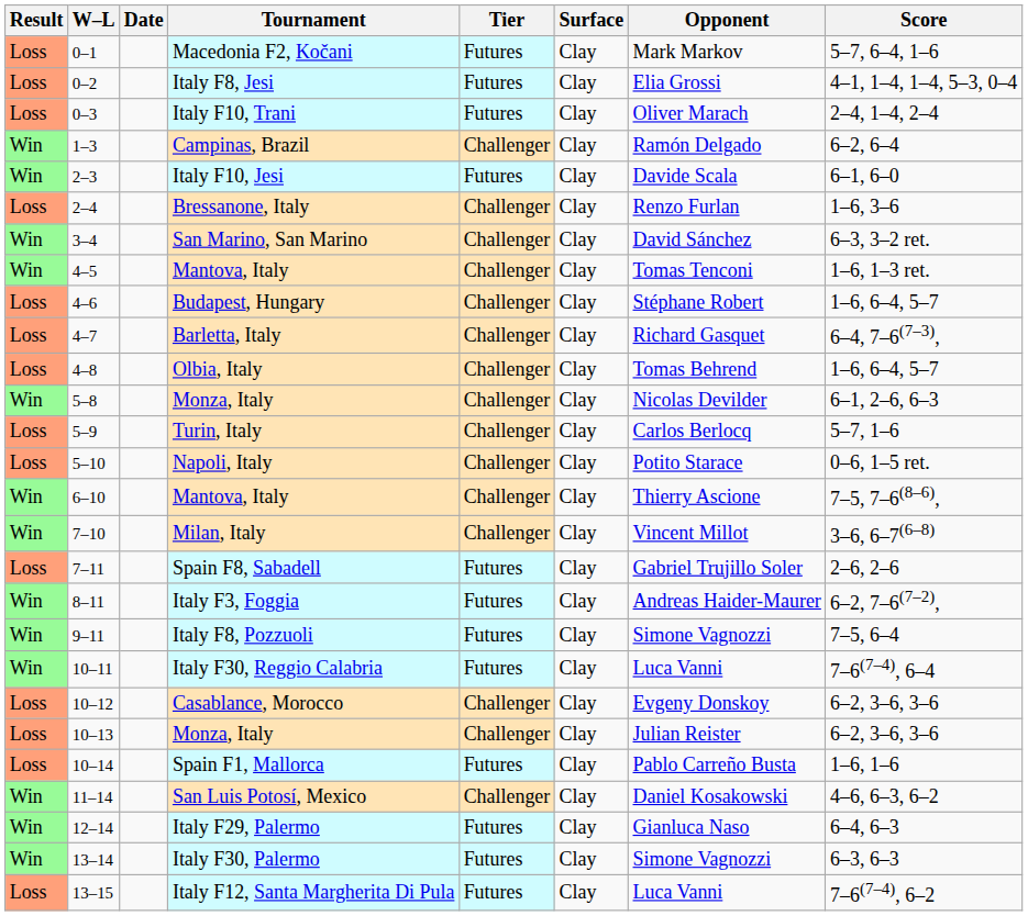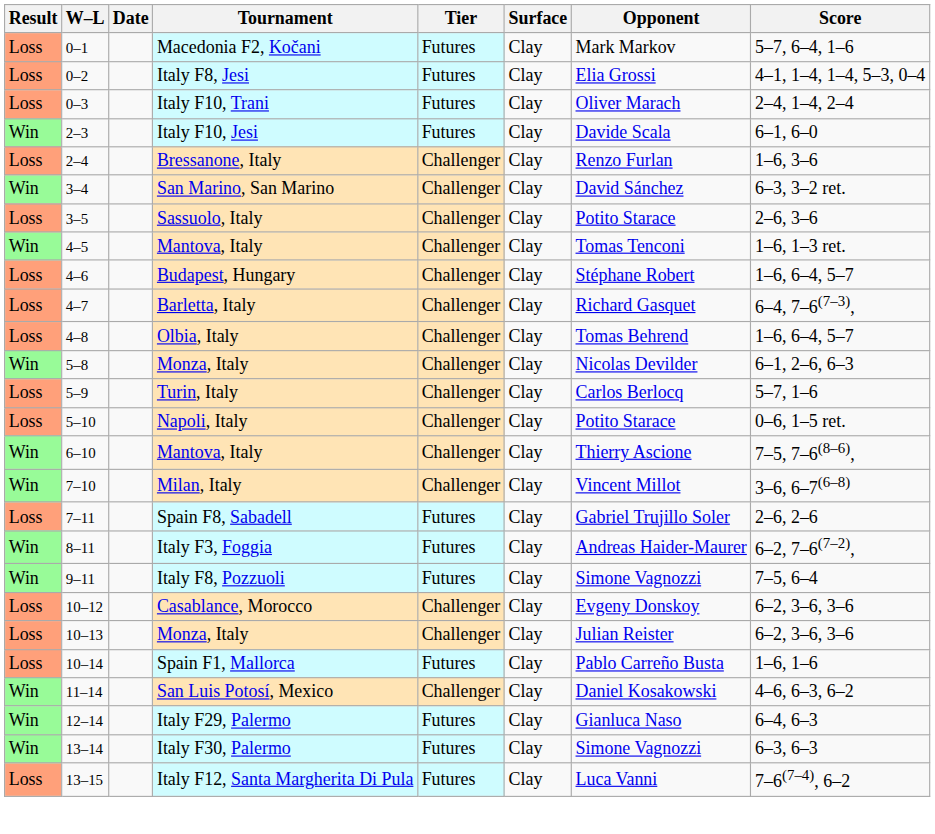- row: Win | 1–3 | Campinas, Brazil | Challenger | Clay | Ramón Delgado | 6–2, 6–4
+ row: Loss | 3–5 | Sassuolo, Italy | Challenger | Clay | Potito Starace | 2–6, 3–6
- row: Win | 10–11 | Italy F30, Reggio Calabria | Futures | Clay | Luca Vanni | 7–6(7–4), 6–4
